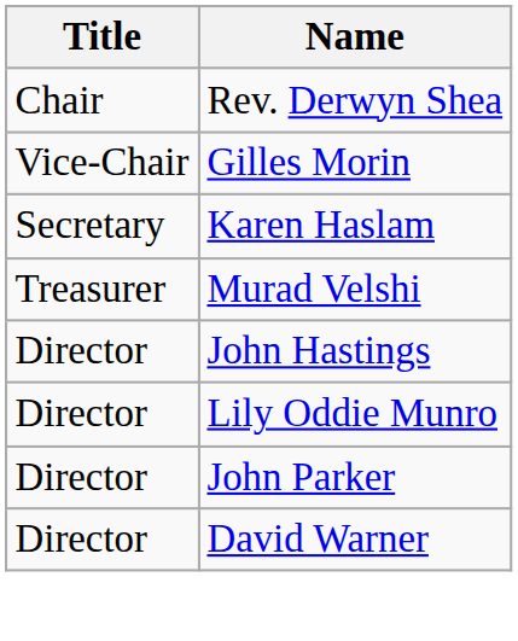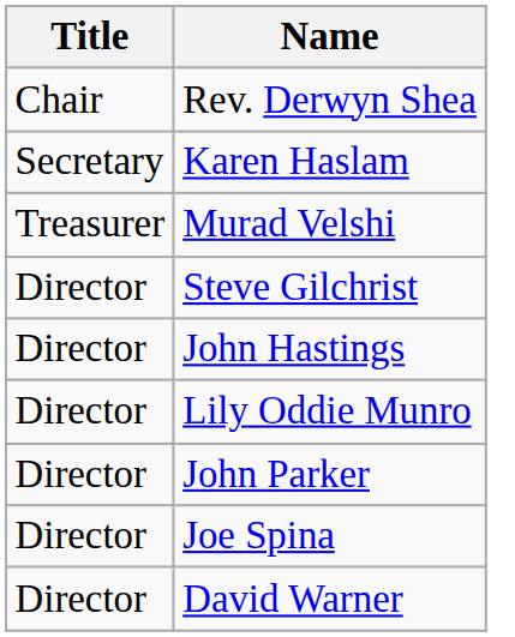- row: Vice-Chair | Gilles Morin
+ row: Director | Steve Gilchrist
+ row: Director | Joe Spina
